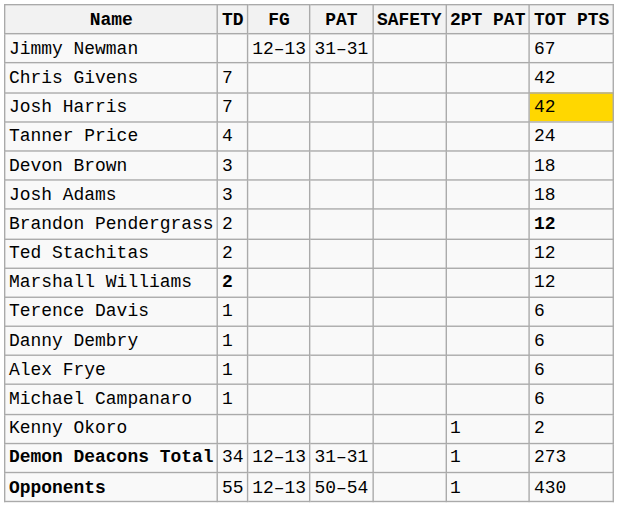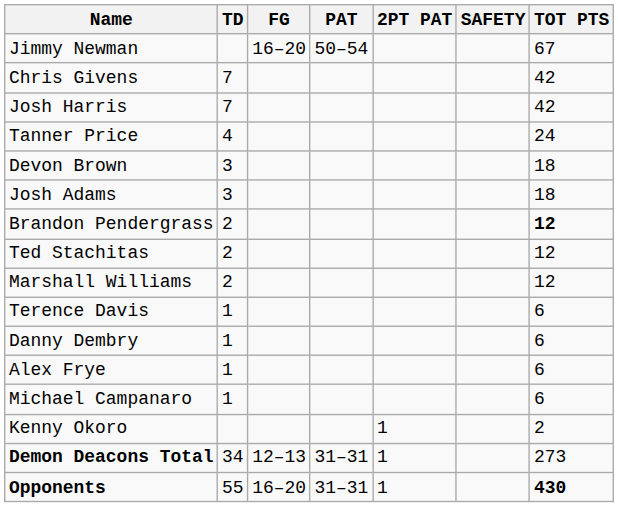columns swapped: 2PT PAT <-> SAFETY
Jimmy Newman | FG: 12–13 -> 16–20
Jimmy Newman | PAT: 31–31 -> 50–54
Josh Harris | TOT PTS: gold background -> no background
Marshall Williams | TD: bold -> normal
Opponents | FG: 12–13 -> 16–20
Opponents | PAT: 50–54 -> 31–31
Opponents | TOT PTS: normal -> bold
